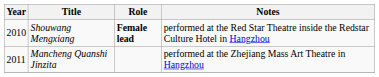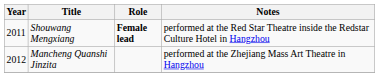Shouwang Mengxiang | Year: 2010 -> 2011
Mancheng Quanshi Jinzita | Year: 2011 -> 2012
